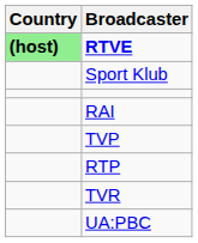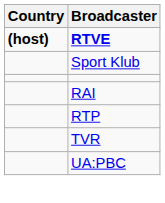RTVE | Country: lightgreen background -> no background
- row: TVP
